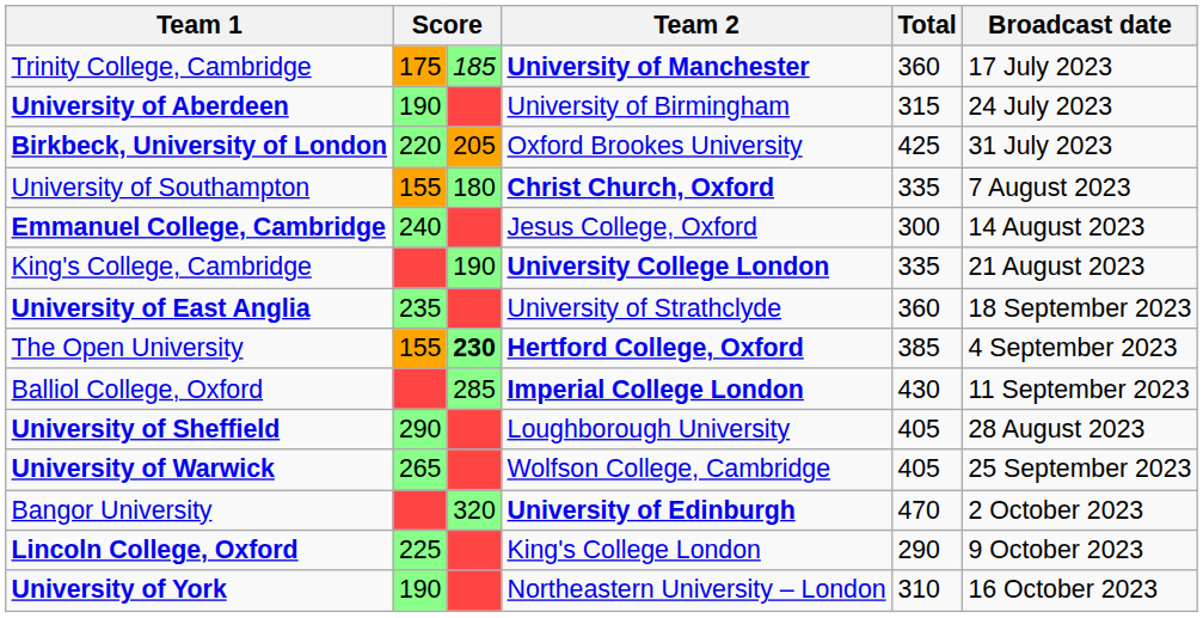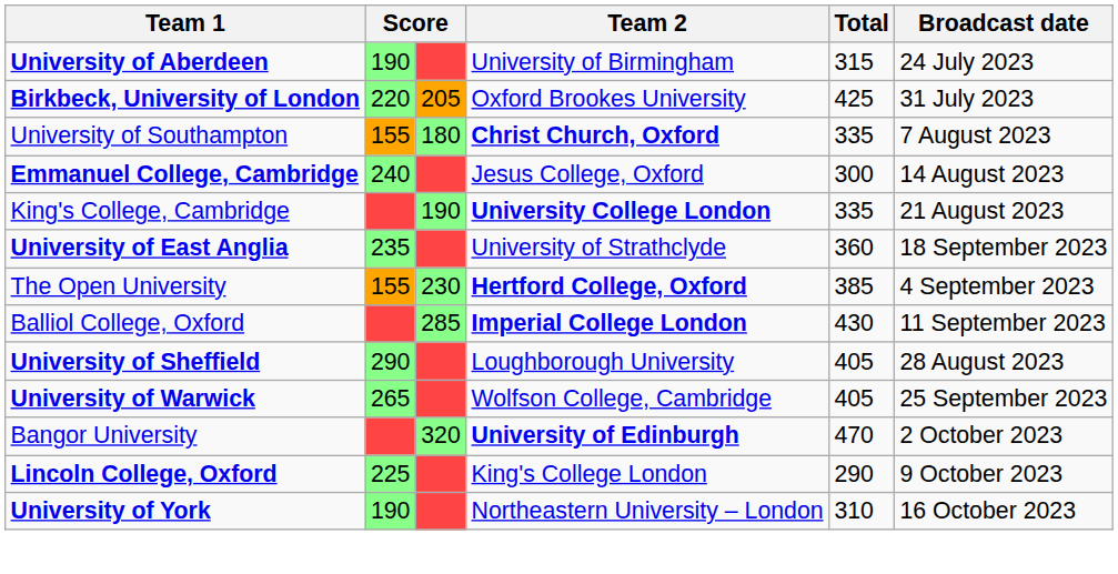- row: Trinity College, Cambridge | 175 | 185 | University of Manchester | 360 | 17 July 2023
The Open University | column 3: bold -> normal
